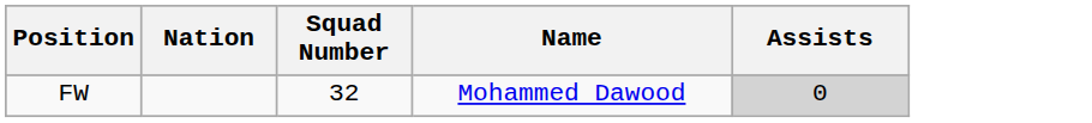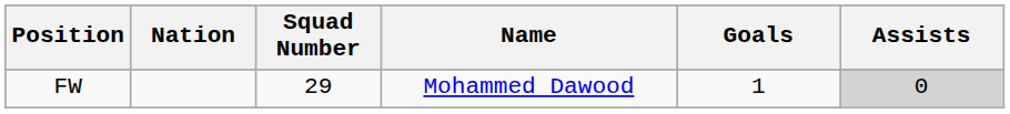+ column: Goals | 1
FW | Squad Number: 32 -> 29
